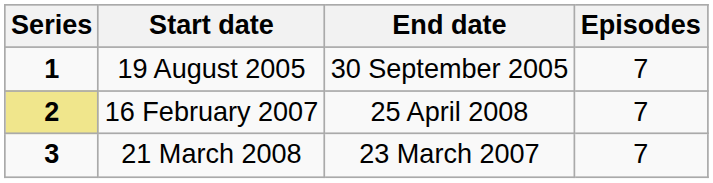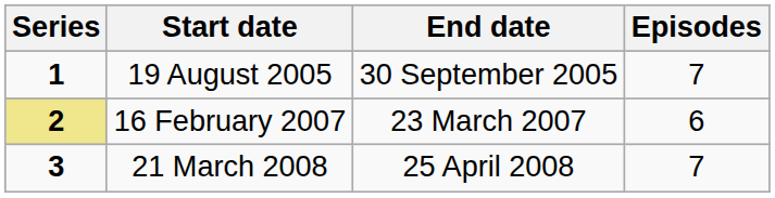16 February 2007 | End date: 25 April 2008 -> 23 March 2007
16 February 2007 | Episodes: 7 -> 6
21 March 2008 | End date: 23 March 2007 -> 25 April 2008
